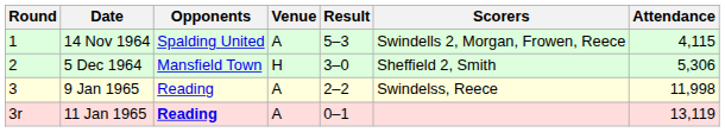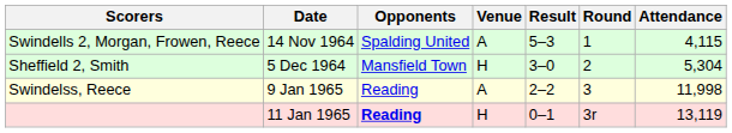columns swapped: Round <-> Scorers
5 Dec 1964 | Attendance: 5,306 -> 5,304
11 Jan 1965 | Venue: A -> H
